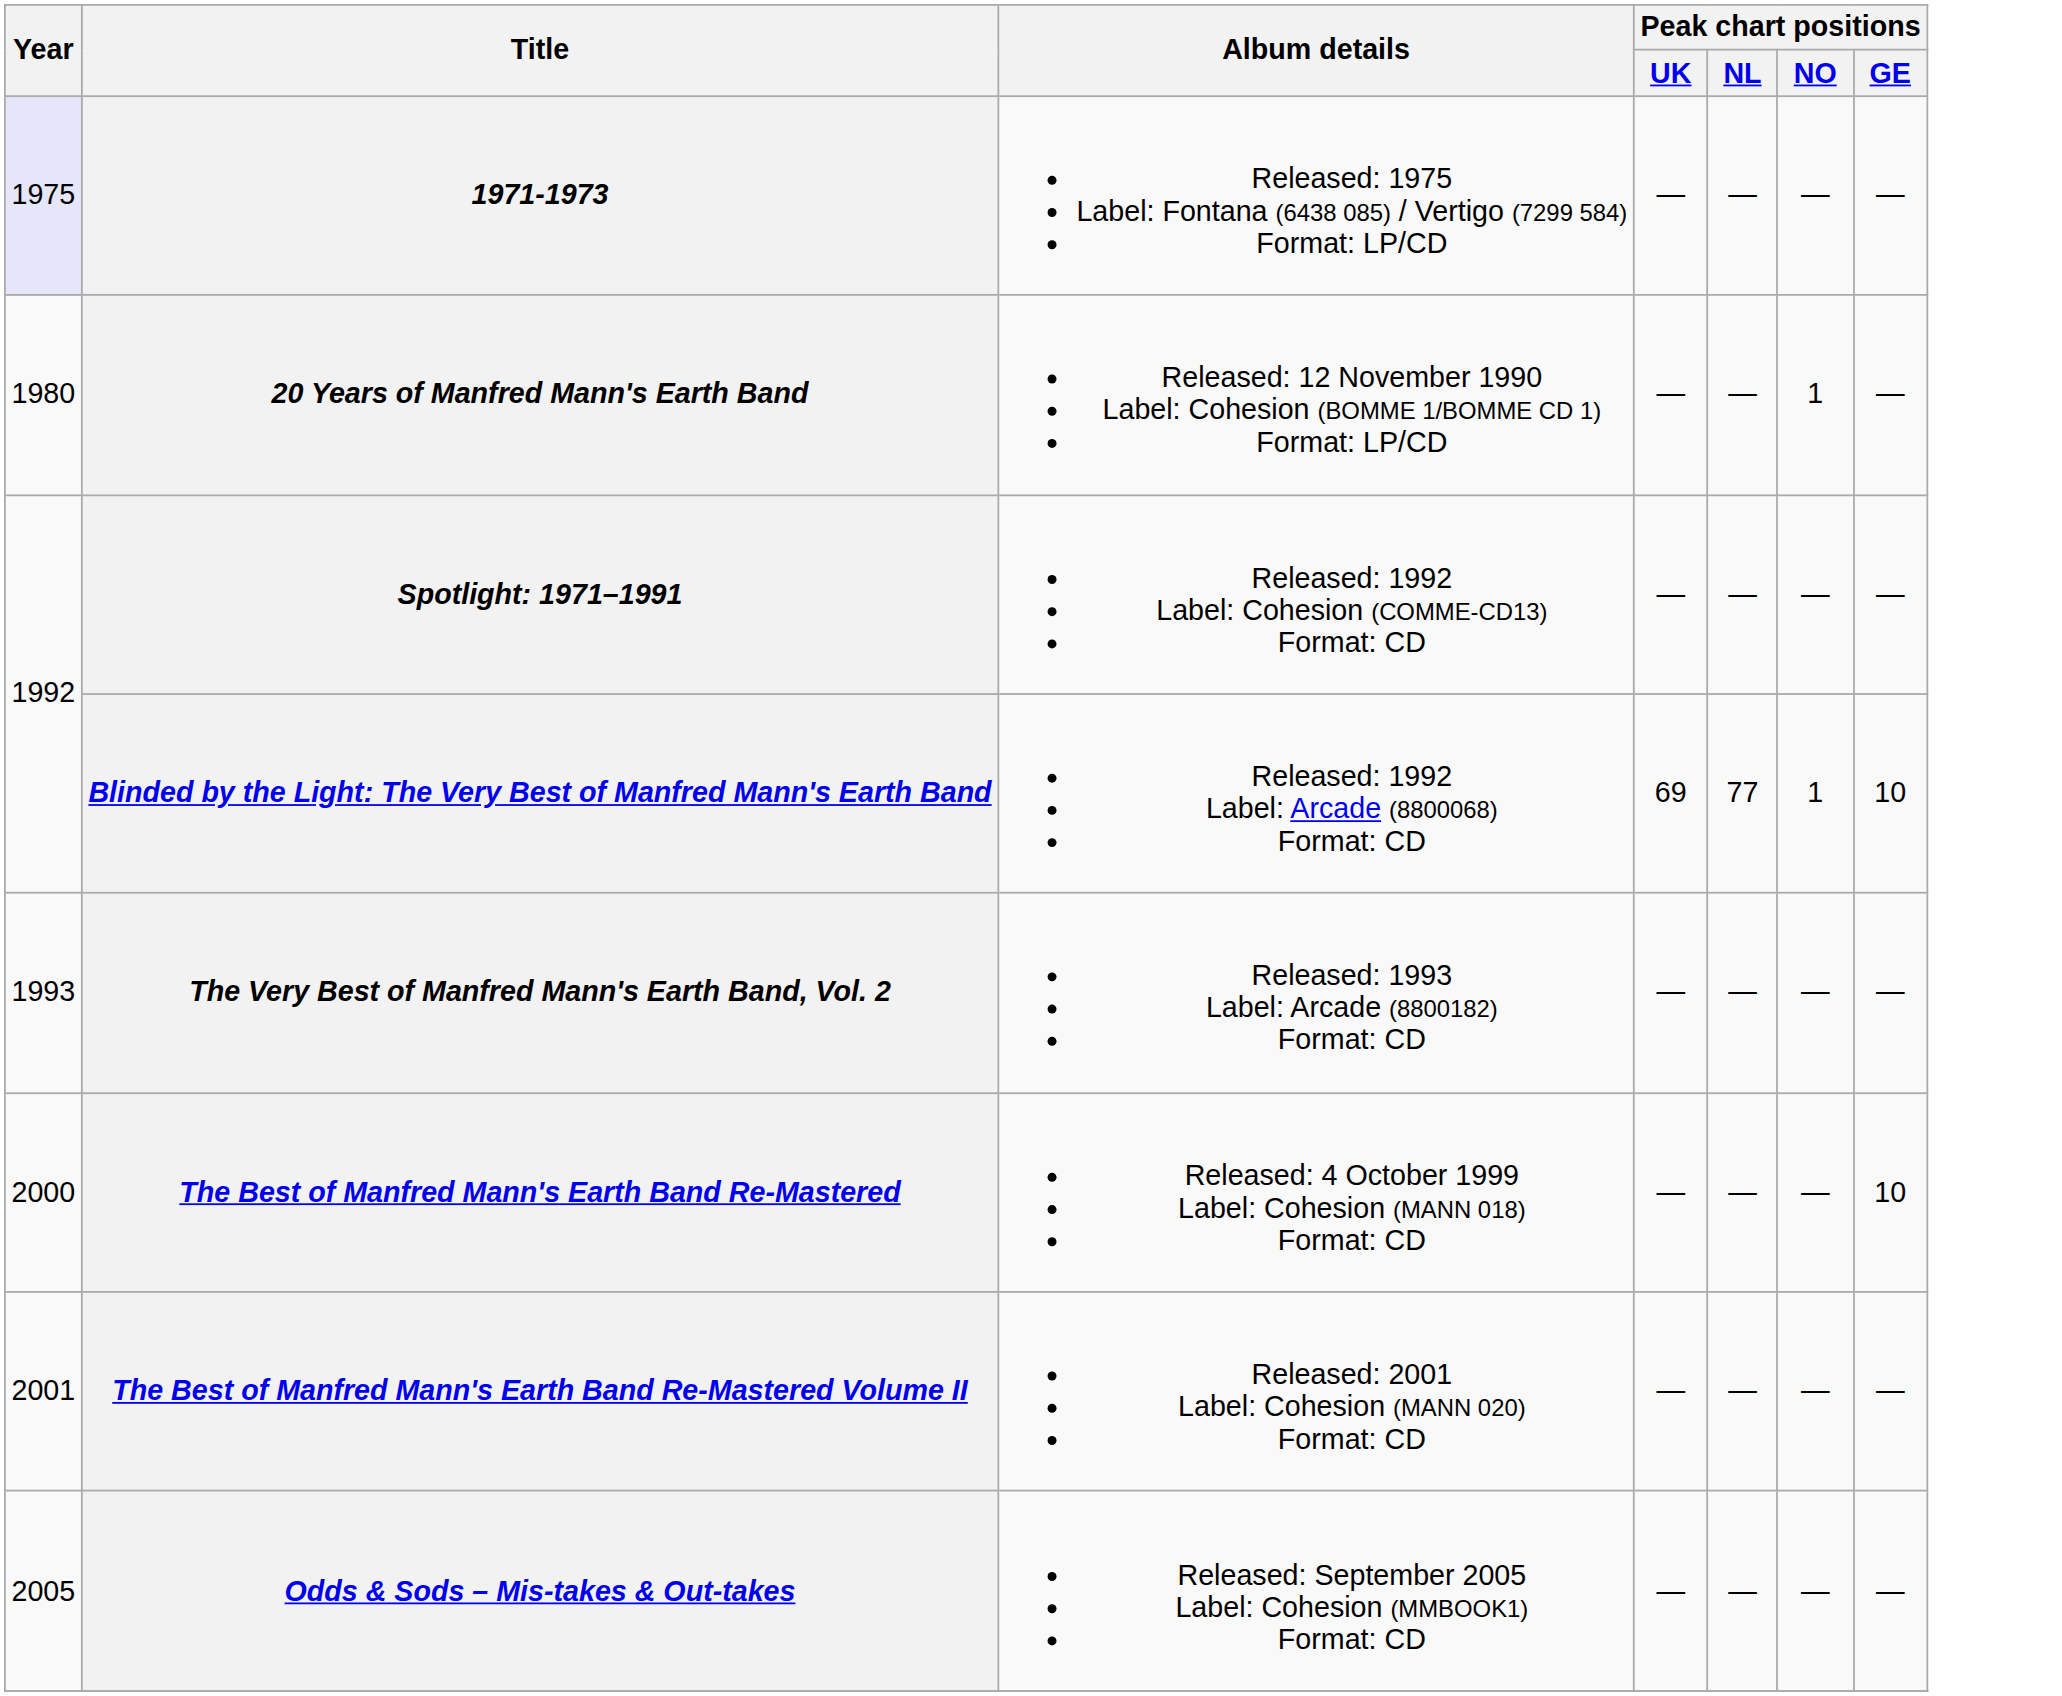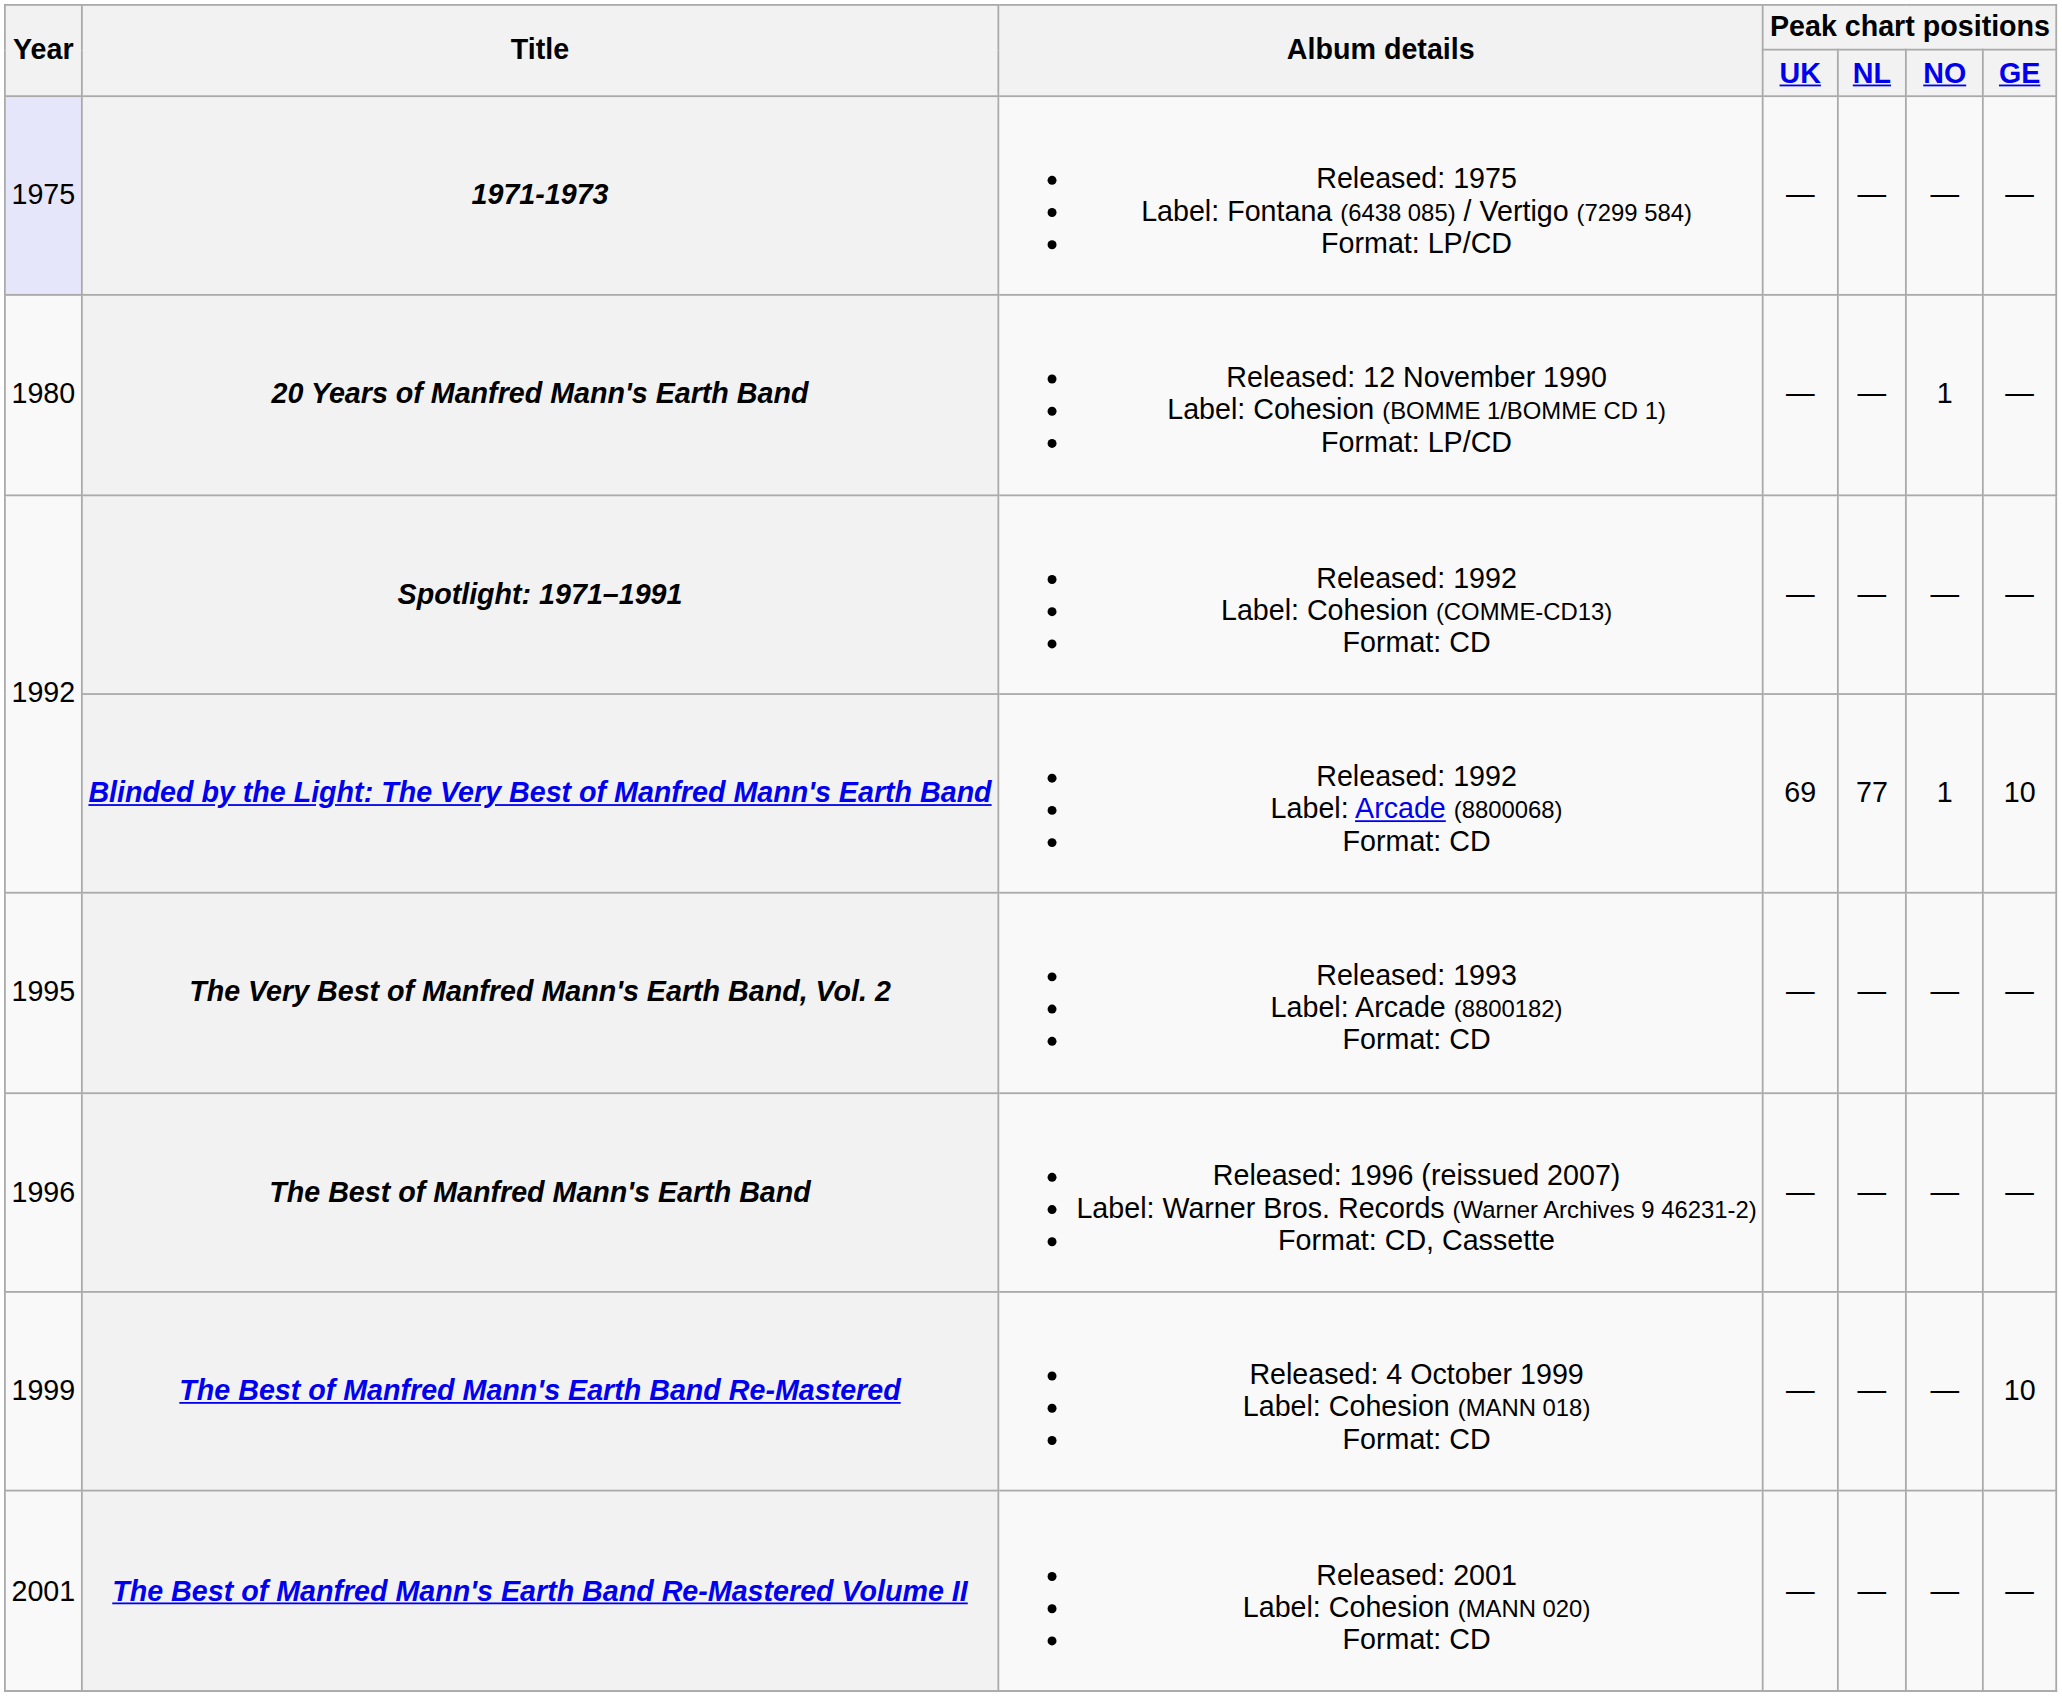The Very Best of Manfred Mann's Earth Band, Vol. 2 | Year: 1993 -> 1995
+ row: 1996 | The Best of Manfred Mann's Earth Band | Released: 1996 (reissued 2007) Label: Warner Bros. Records (Warner Archives 9 46231-2) Format: CD, Cassette | — | — | — | —
The Best of Manfred Mann's Earth Band Re-Mastered | Year: 2000 -> 1999
- row: 2005 | Odds & Sods – Mis-takes & Out-takes | Released: September 2005 Label: Cohesion (MMBOOK1) Format: CD | — | — | — | —
